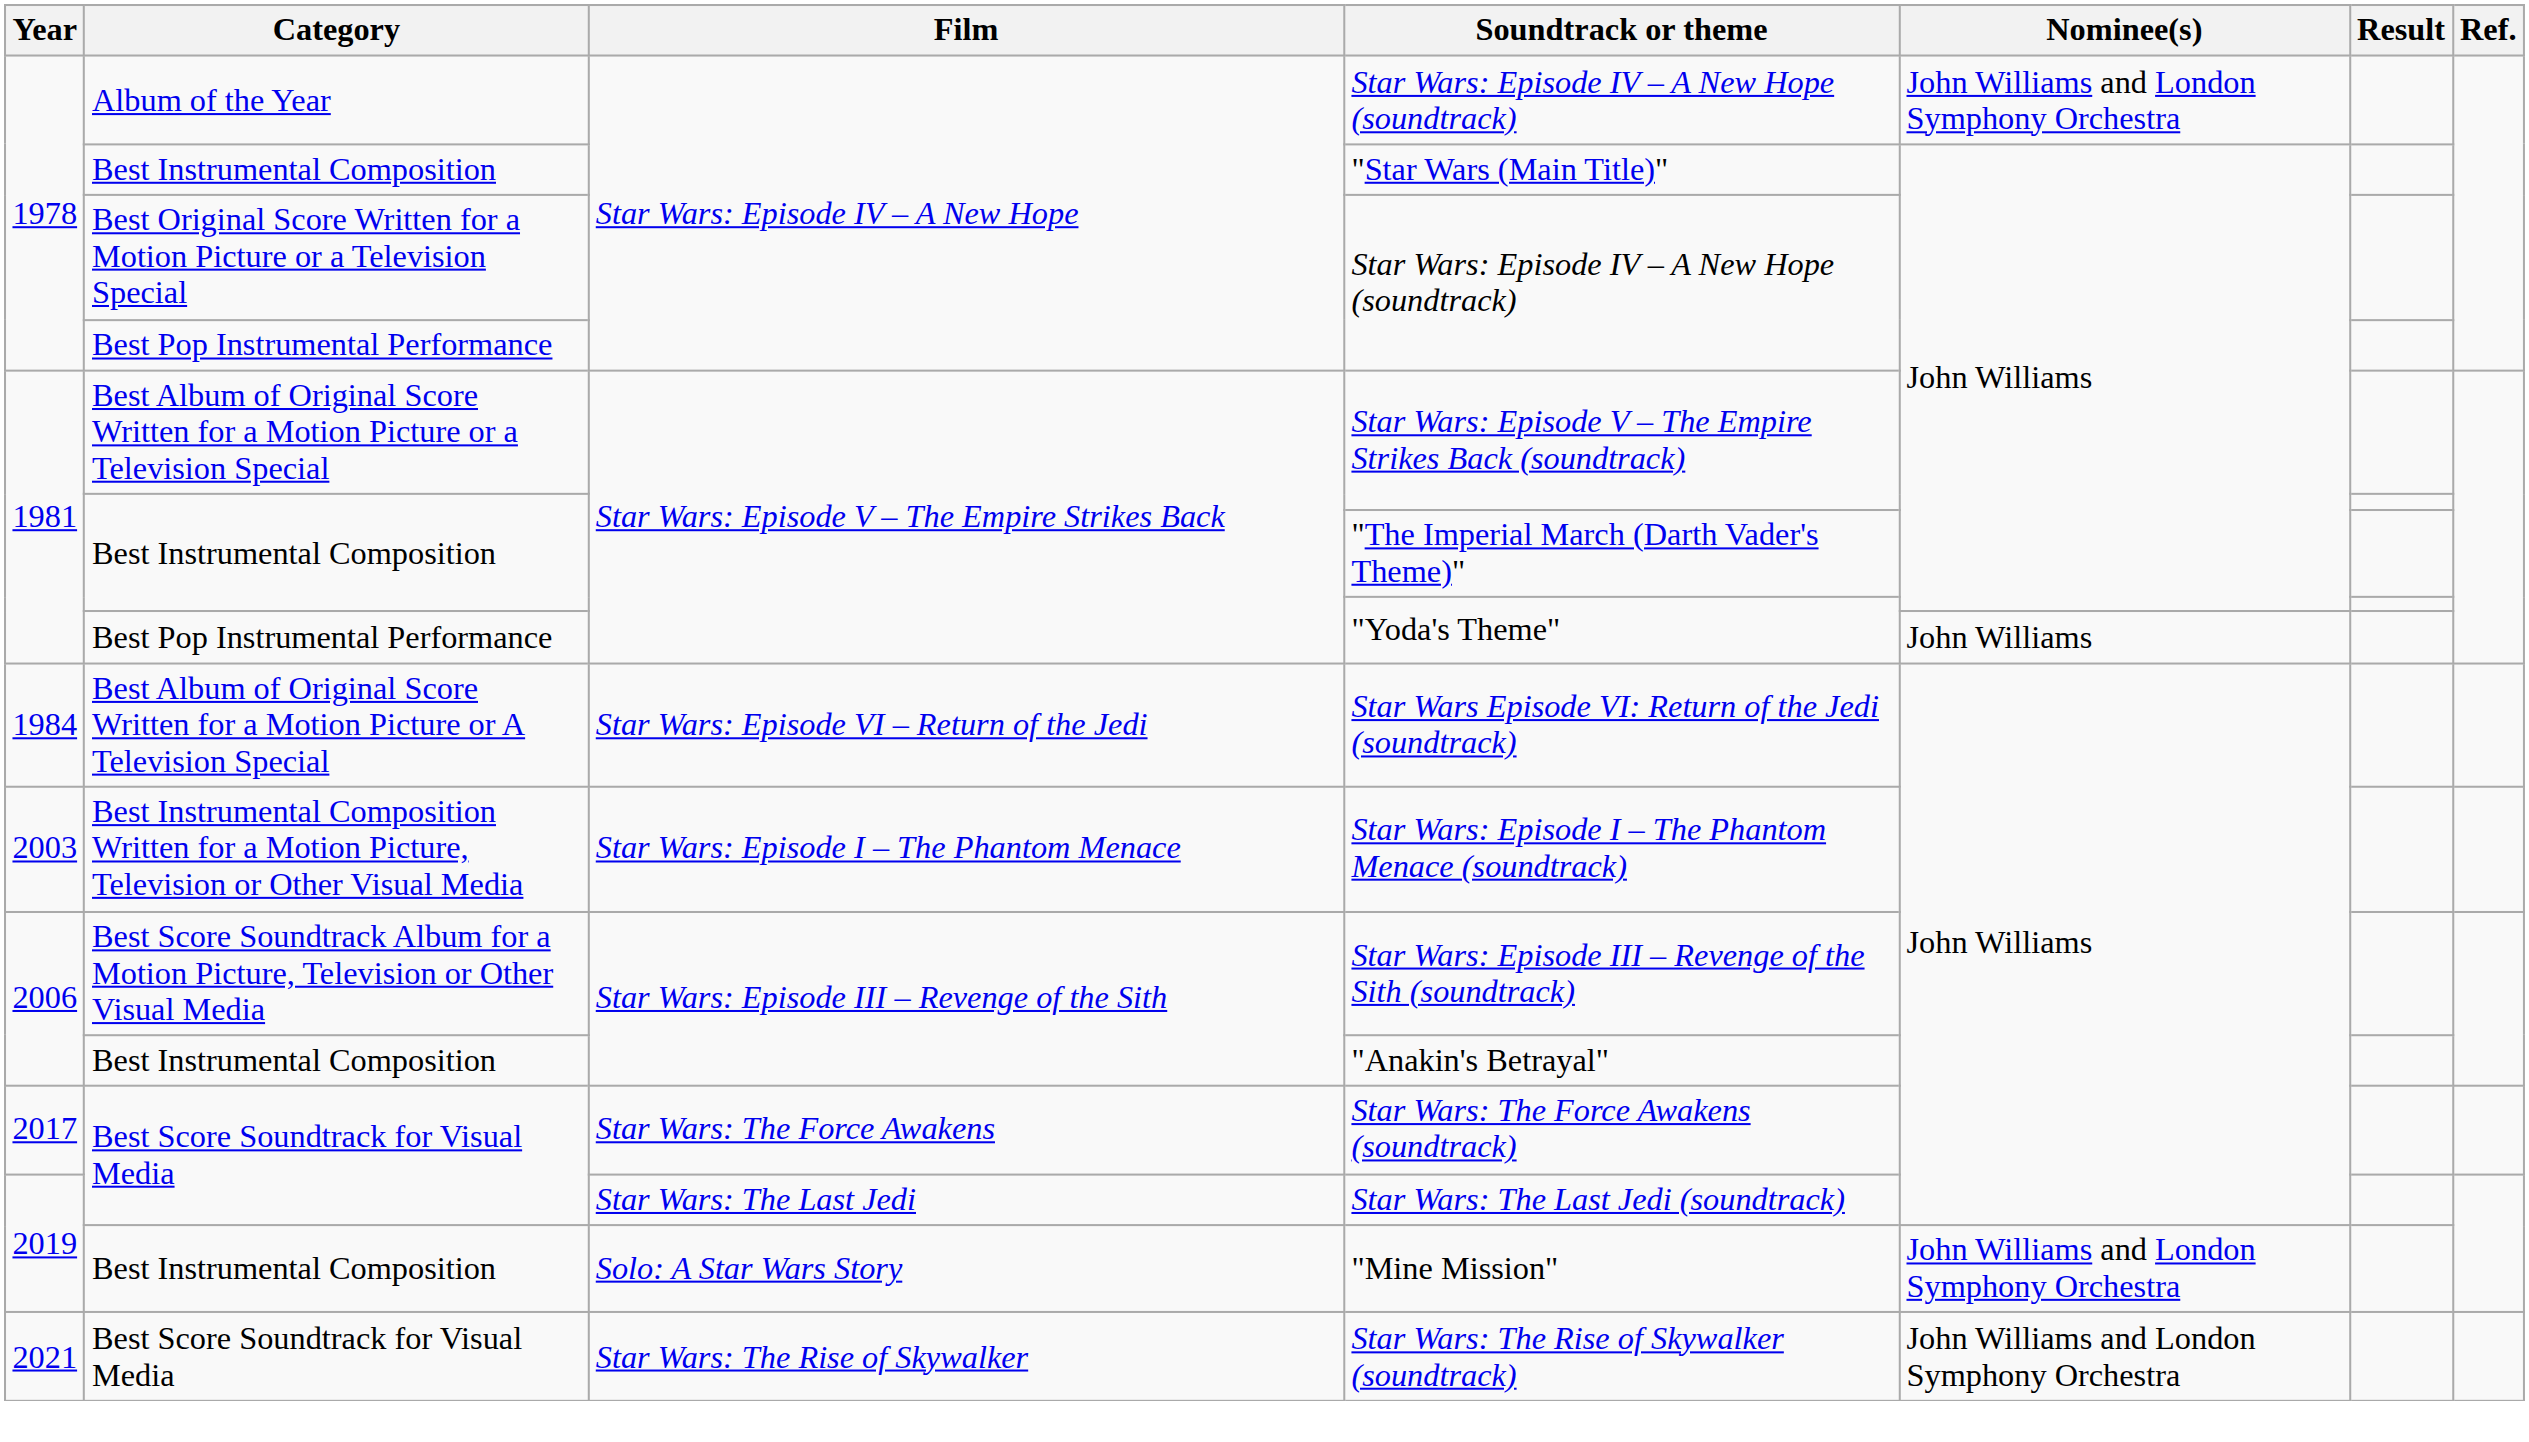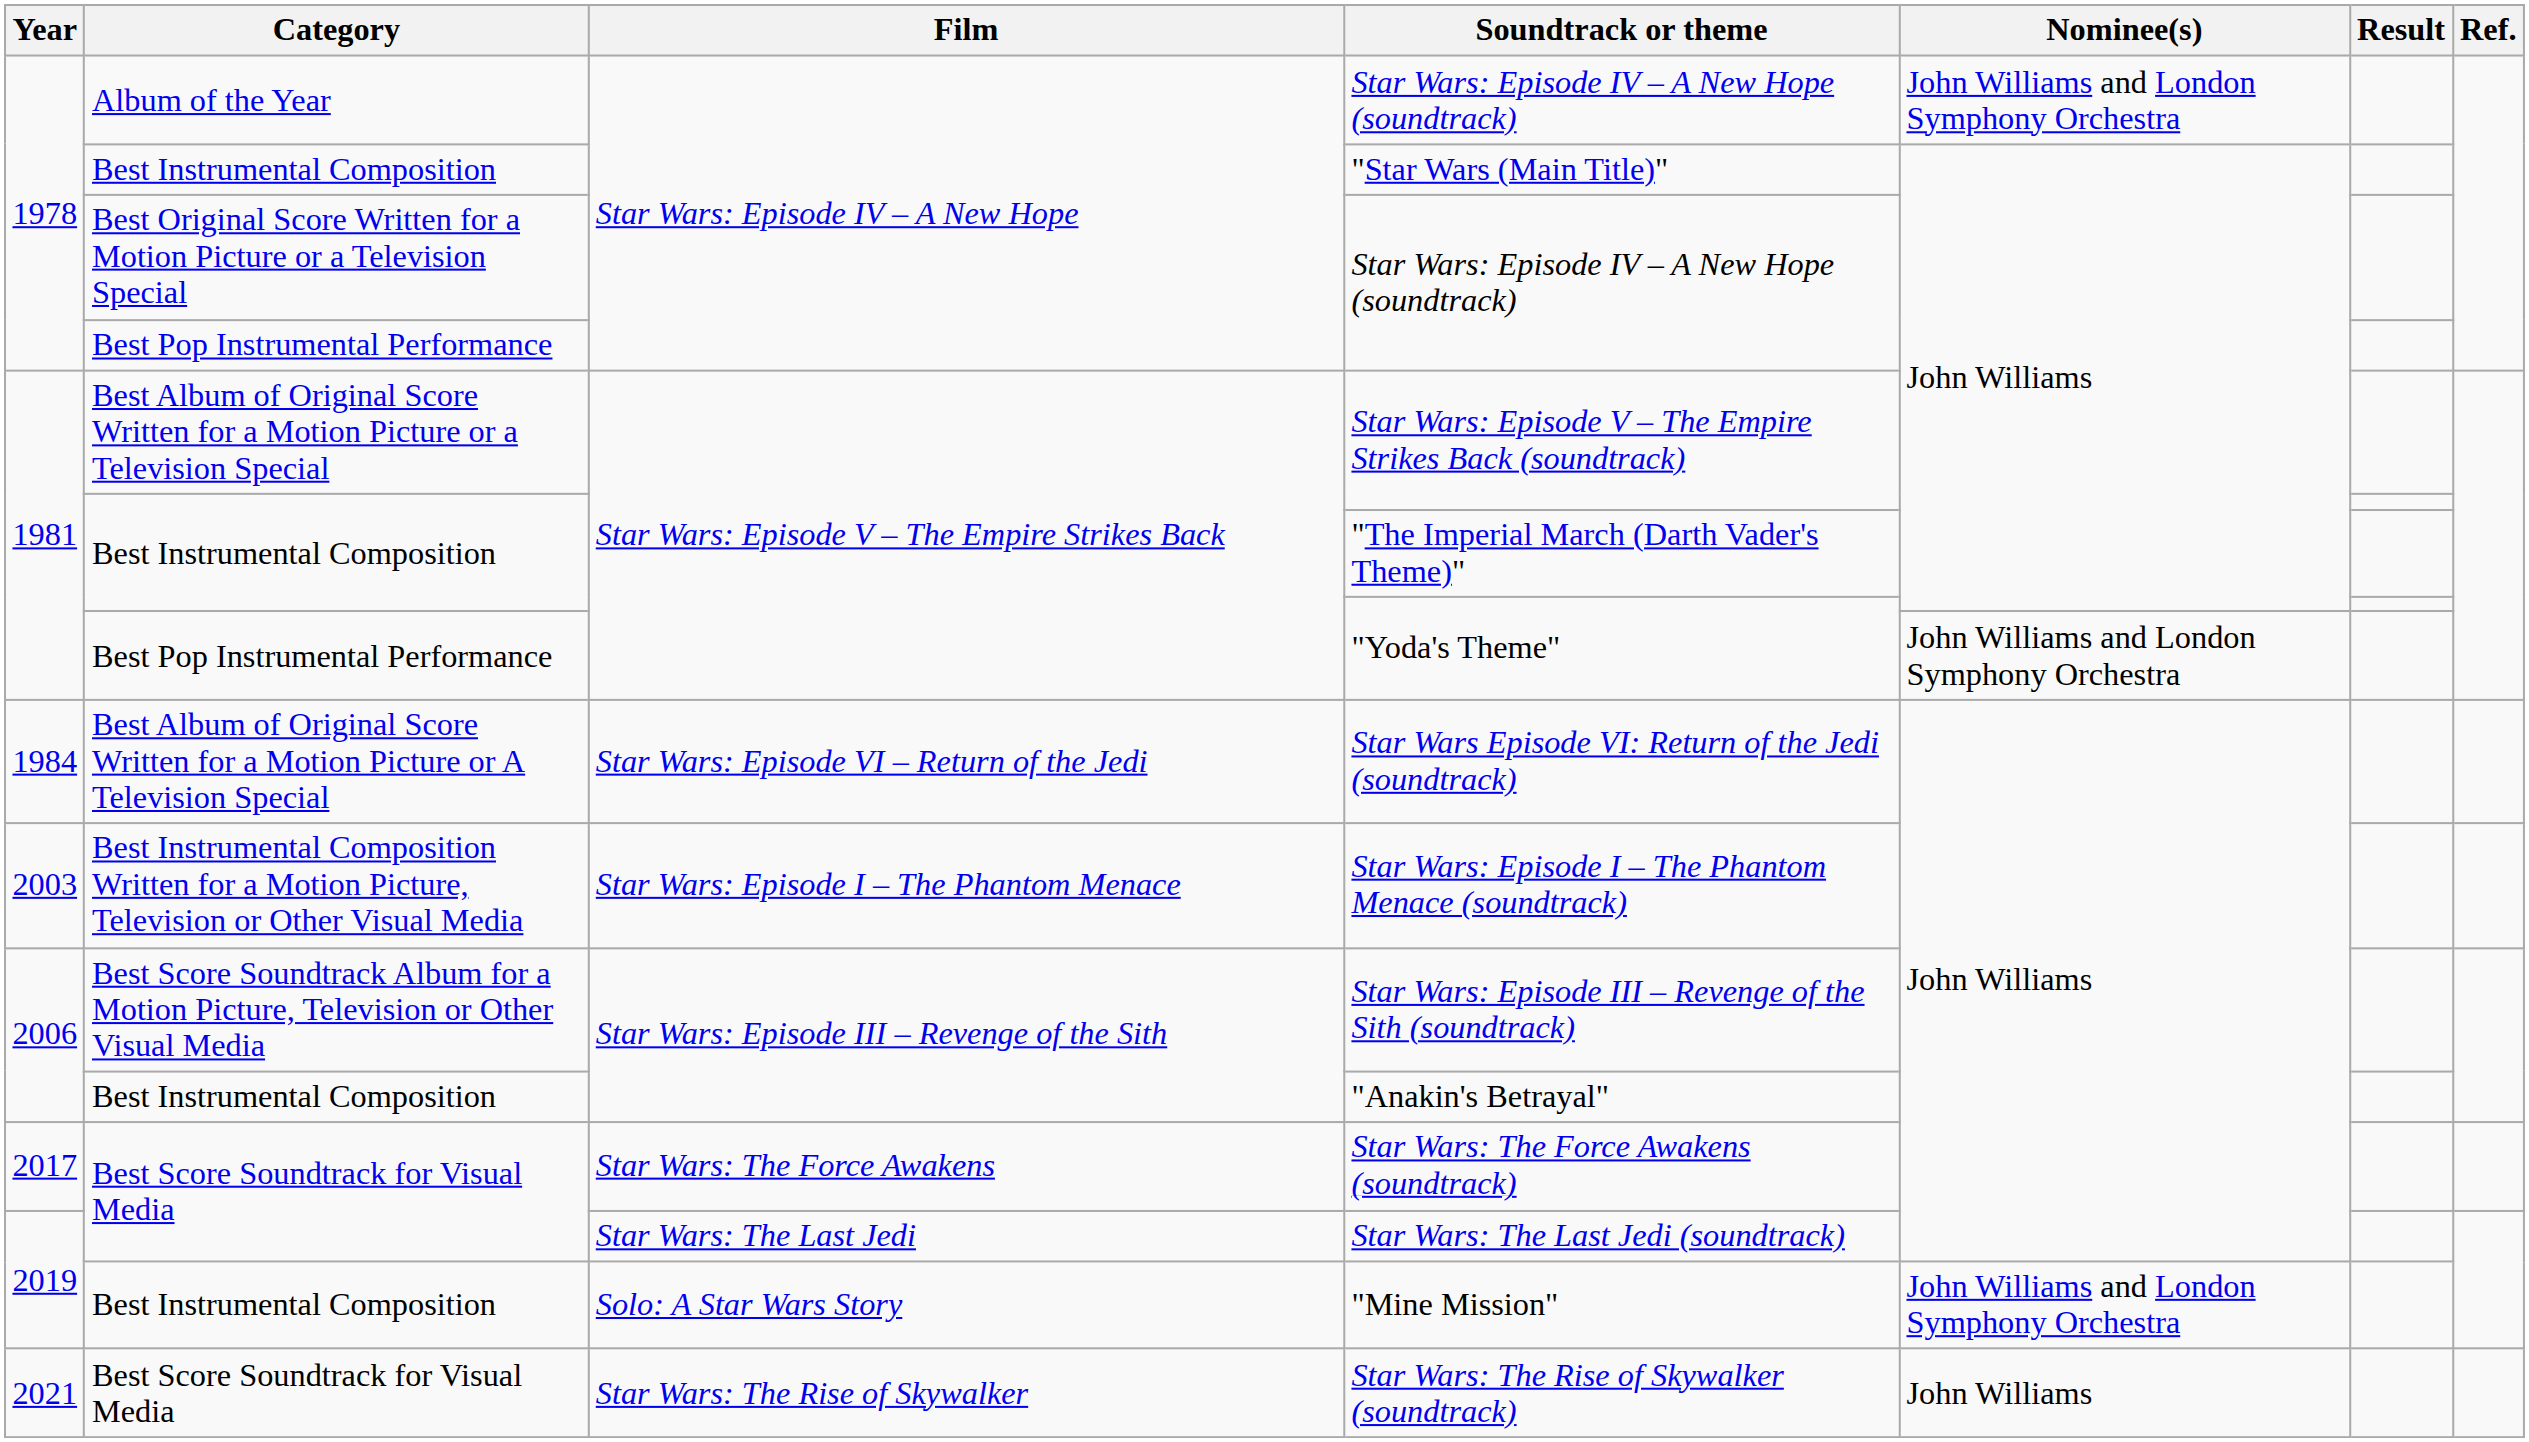Best Pop Instrumental Performance / "Yoda's Theme" | Nominee(s): John Williams -> John Williams and London Symphony Orchestra
Star Wars: The Rise of Skywalker (soundtrack) | Nominee(s): John Williams and London Symphony Orchestra -> John Williams
